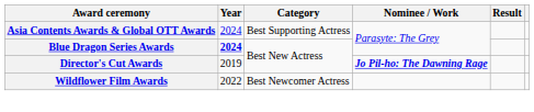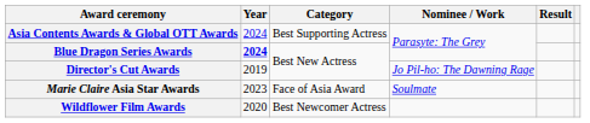Director's Cut Awards | Nominee / Work: bold -> normal
+ row: Marie Claire Asia Star Awards | 2023 | Face of Asia Award | Soulmate
Wildflower Film Awards | Year: 2022 -> 2020
